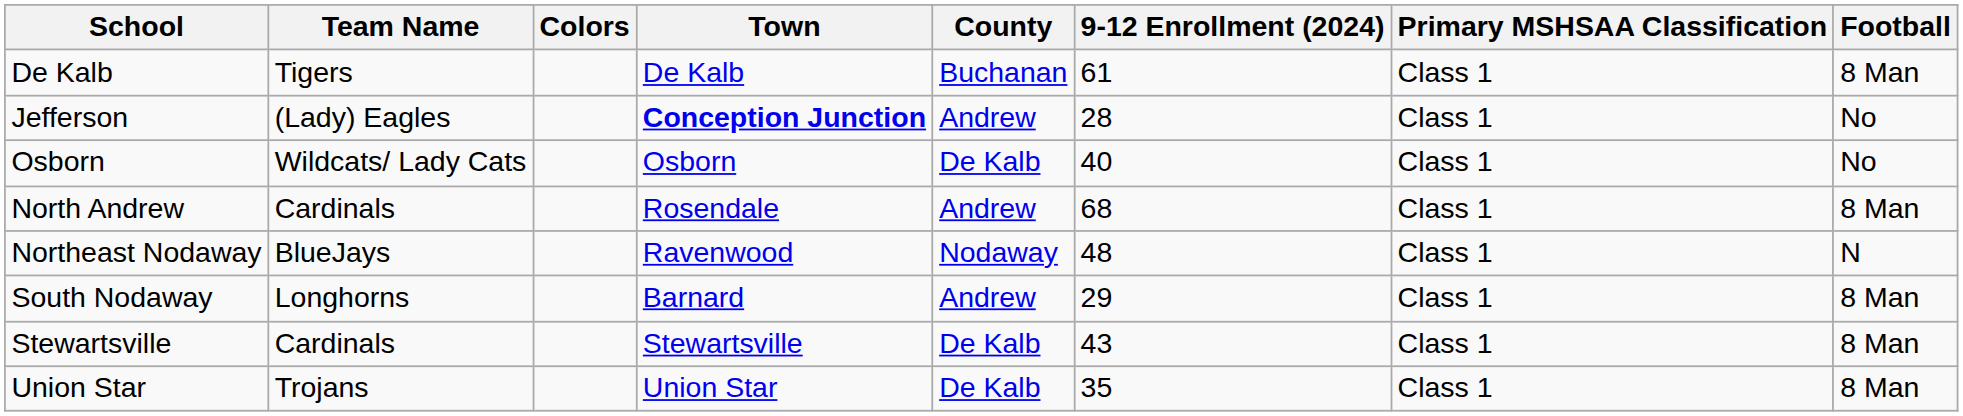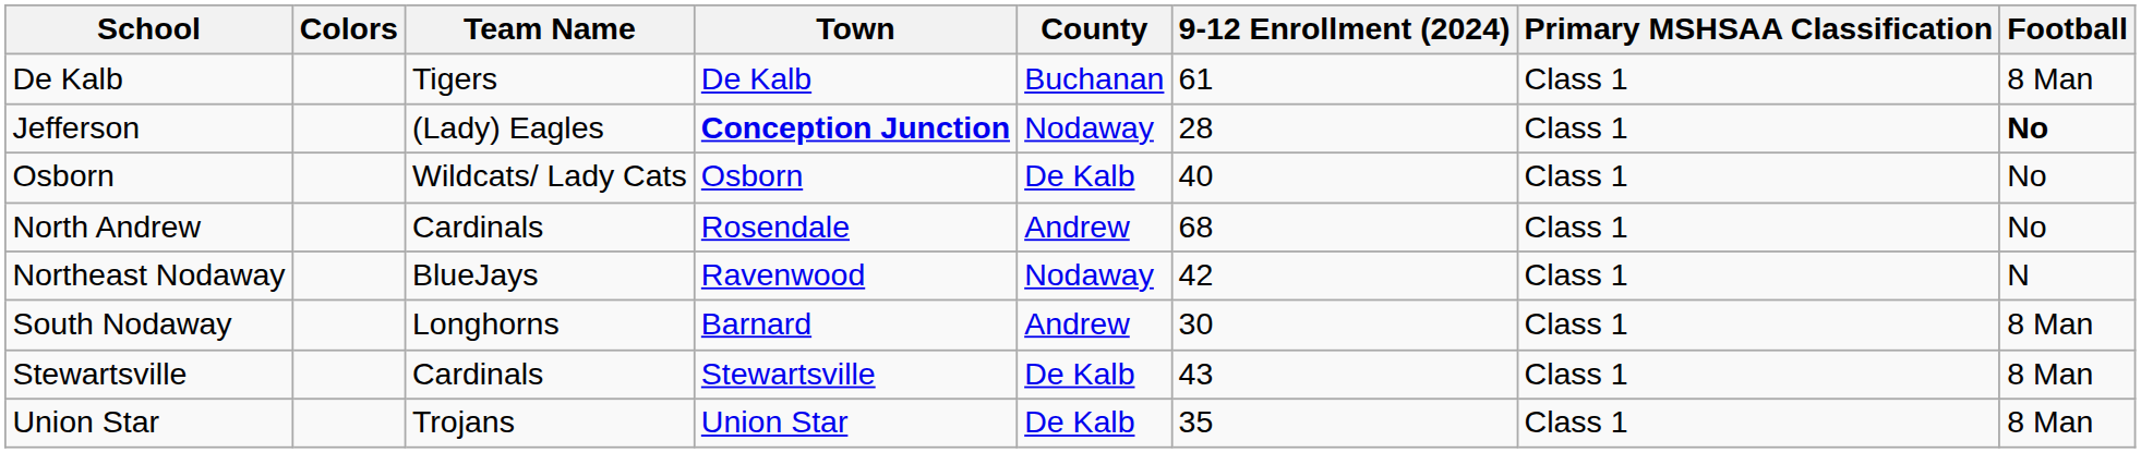columns swapped: Team Name <-> Colors
Jefferson | County: Andrew -> Nodaway
Jefferson | Football: normal -> bold
North Andrew | Football: 8 Man -> No
Northeast Nodaway | 9-12 Enrollment (2024): 48 -> 42
South Nodaway | 9-12 Enrollment (2024): 29 -> 30
